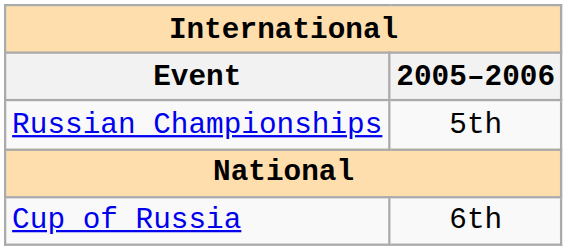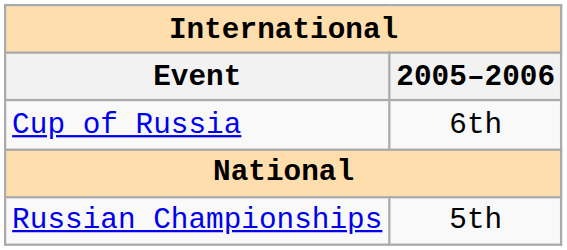rows swapped: Cup of Russia <-> Russian Championships
